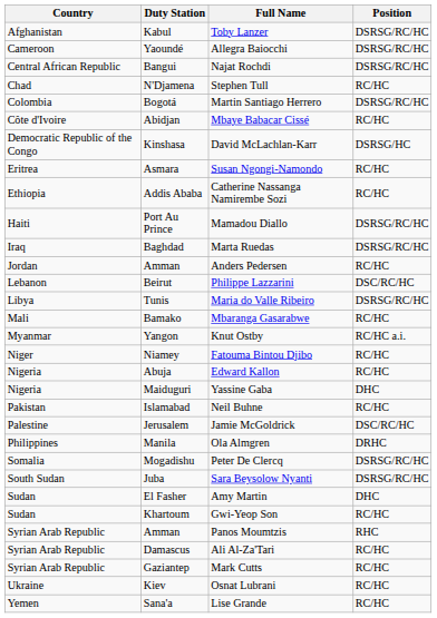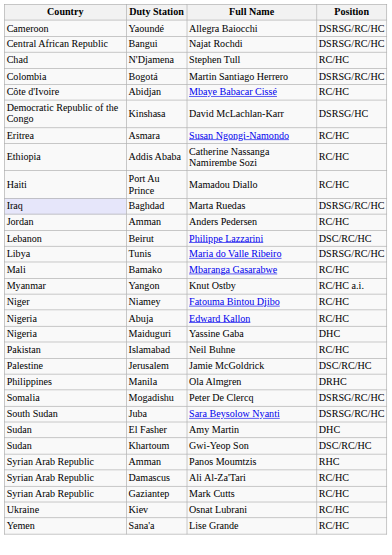- row: Afghanistan | Kabul | Toby Lanzer | DSRSG/RC/HC
Mamadou Diallo | Position: DSRSG/RC/HC -> RC/HC
Marta Ruedas | Country: no background -> lavender background
Gwi-Yeop Son | Position: RC/HC -> DSC/RC/HC
